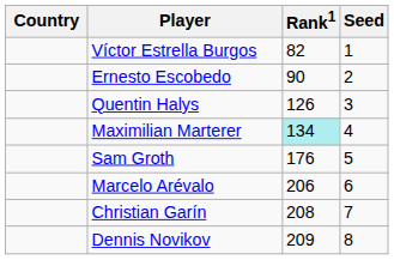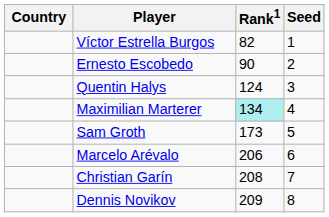Quentin Halys | Rank1: 126 -> 124
Sam Groth | Rank1: 176 -> 173
